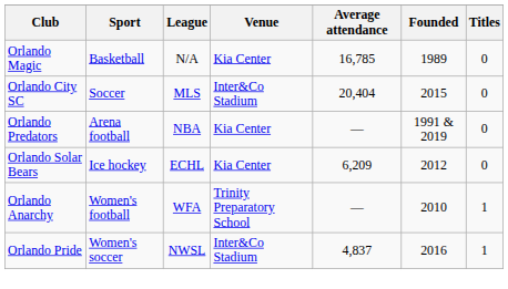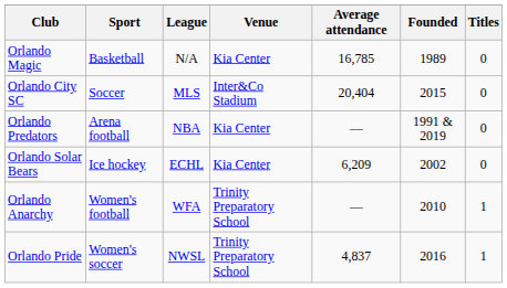Orlando Solar Bears | Founded: 2012 -> 2002
Orlando Pride | Venue: Inter&Co Stadium -> Trinity Preparatory School
